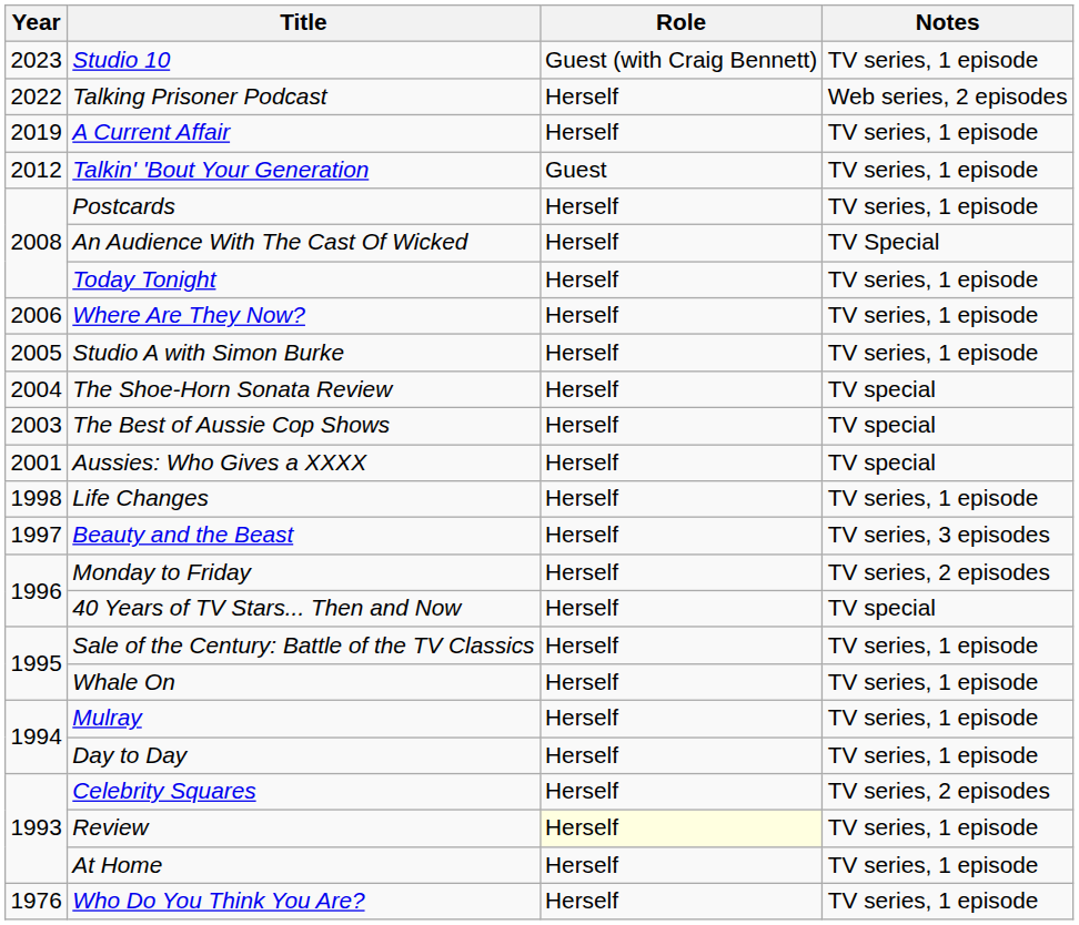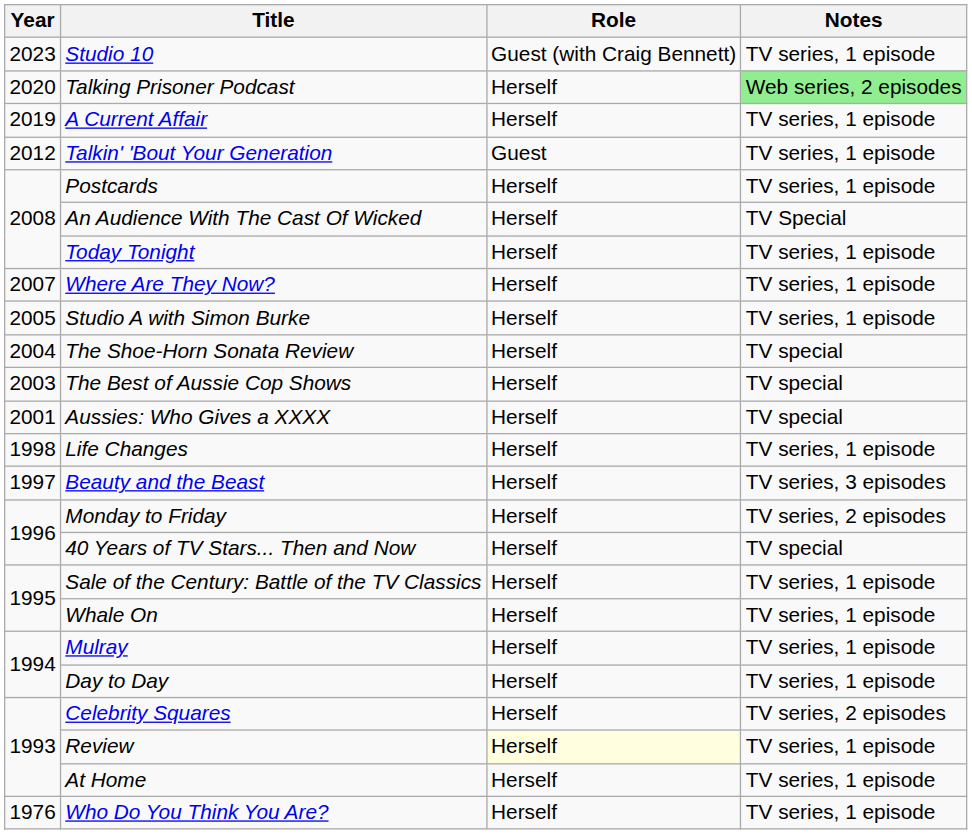Talking Prisoner Podcast | Year: 2022 -> 2020
Talking Prisoner Podcast | Notes: no background -> lightgreen background
Where Are They Now? | Year: 2006 -> 2007
